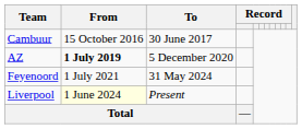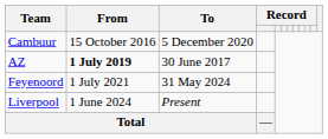Cambuur | To: 30 June 2017 -> 5 December 2020
AZ | To: 5 December 2020 -> 30 June 2017
Liverpool | From: lightyellow background -> no background
